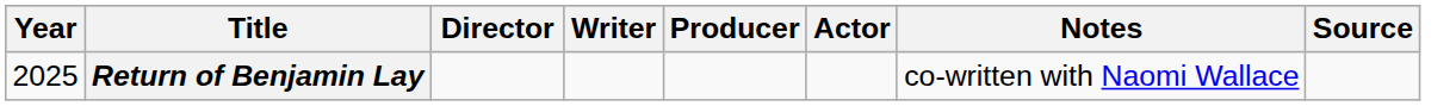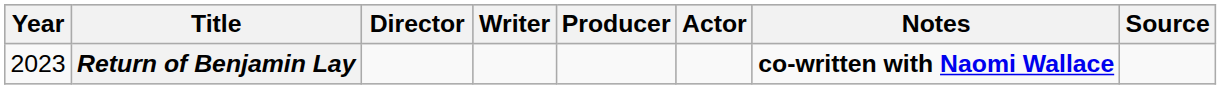Return of Benjamin Lay | Year: 2025 -> 2023
Return of Benjamin Lay | Notes: normal -> bold
